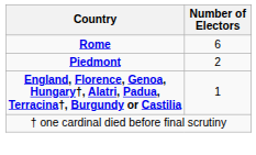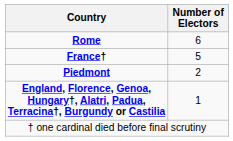+ row: France† | 5
